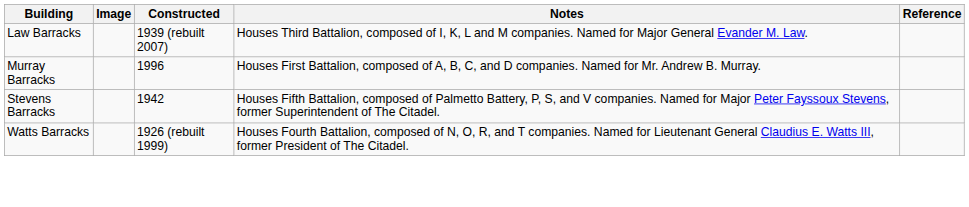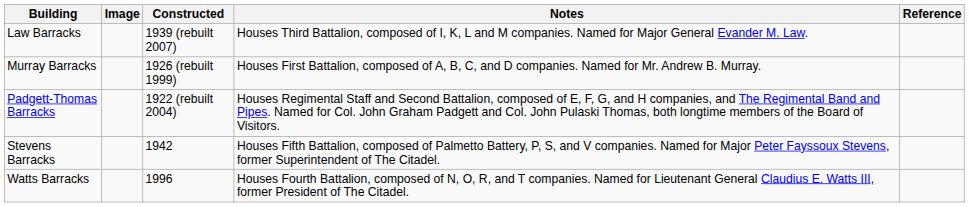Murray Barracks | Constructed: 1996 -> 1926 (rebuilt 1999)
+ row: Padgett-Thomas Barracks | 1922 (rebuilt 2004) | Houses Regimental Staff and Second Battalion, composed of E, F, G, and H companies, and The Regimental Band and Pipes. Named for Col. John Graham Padgett and Col. John Pulaski Thomas, both longtime members of the Board of Visitors.
Watts Barracks | Constructed: 1926 (rebuilt 1999) -> 1996
